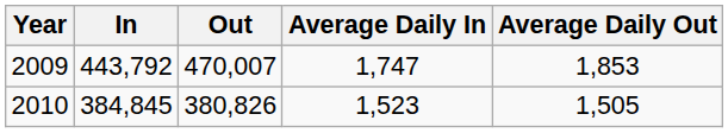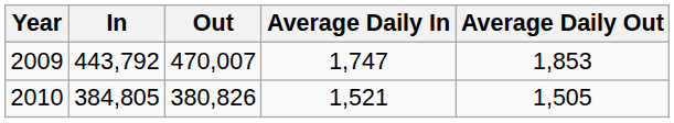2010 | In: 384,845 -> 384,805
2010 | Average Daily In: 1,523 -> 1,521
